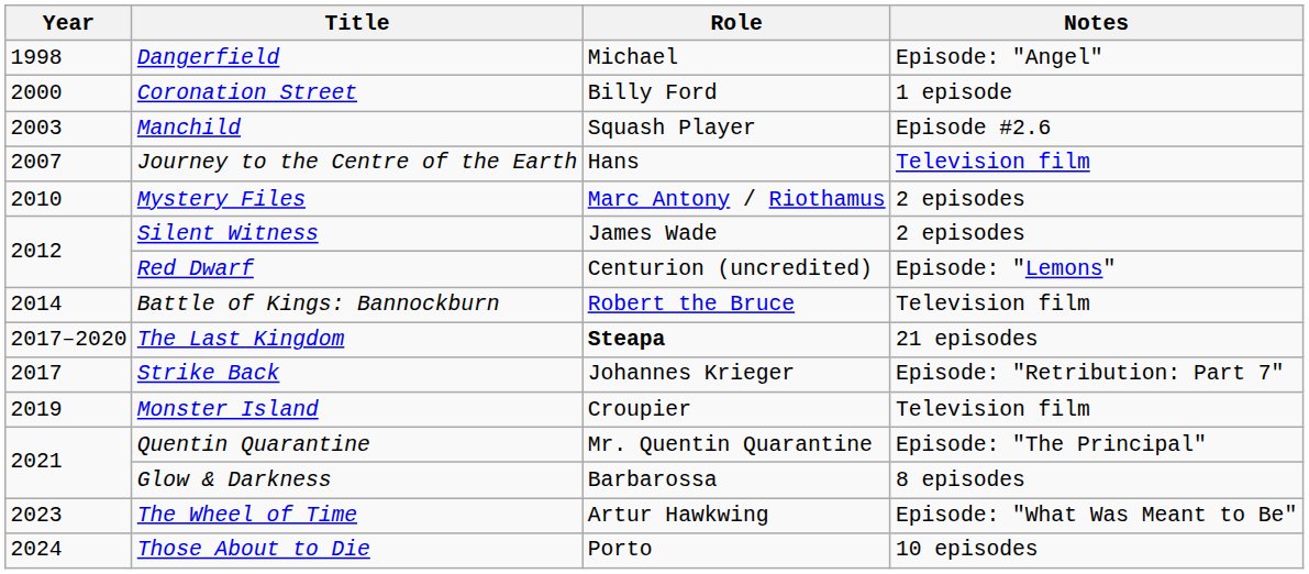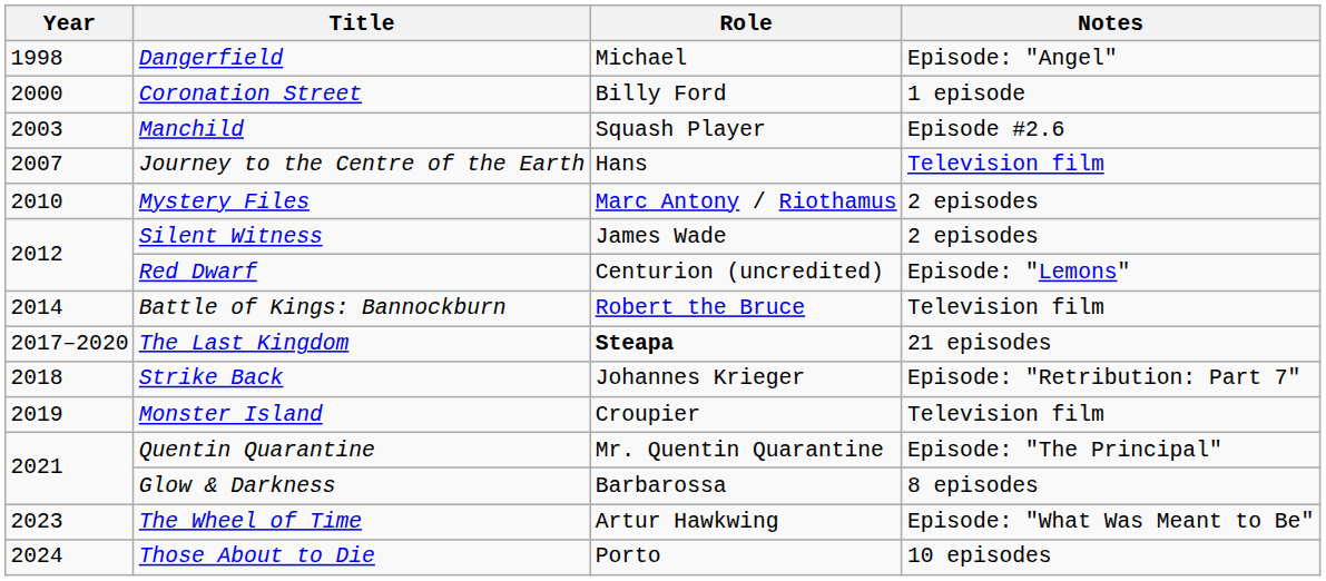Strike Back | Year: 2017 -> 2018
